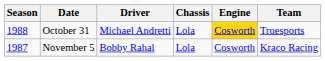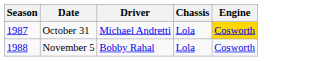- column: Team | Truesports | Kraco Racing
October 31 | Season: 1988 -> 1987
November 5 | Season: 1987 -> 1988
